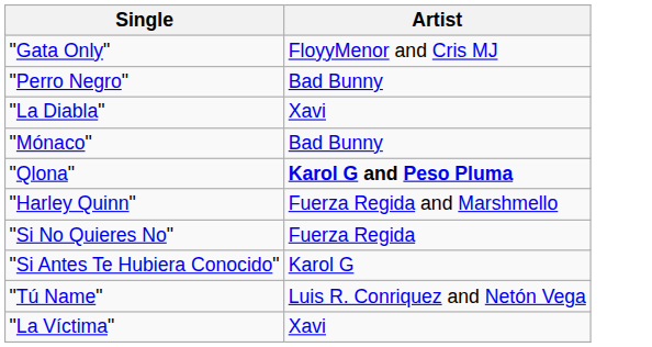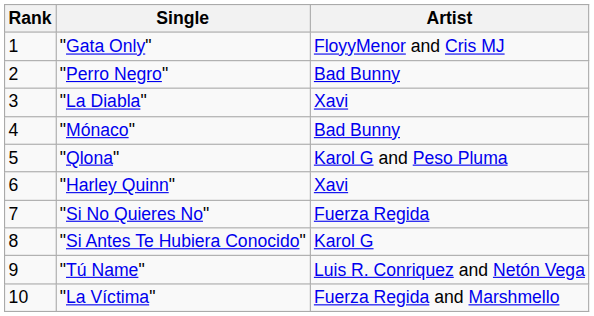+ column: Rank | 1 | 2 | 3 | 4 | 5 | 6 | 7 | 8 | 9 | 10
"Qlona" | Artist: bold -> normal
"Harley Quinn" | Artist: Fuerza Regida and Marshmello -> Xavi
"La Víctima" | Artist: Xavi -> Fuerza Regida and Marshmello
